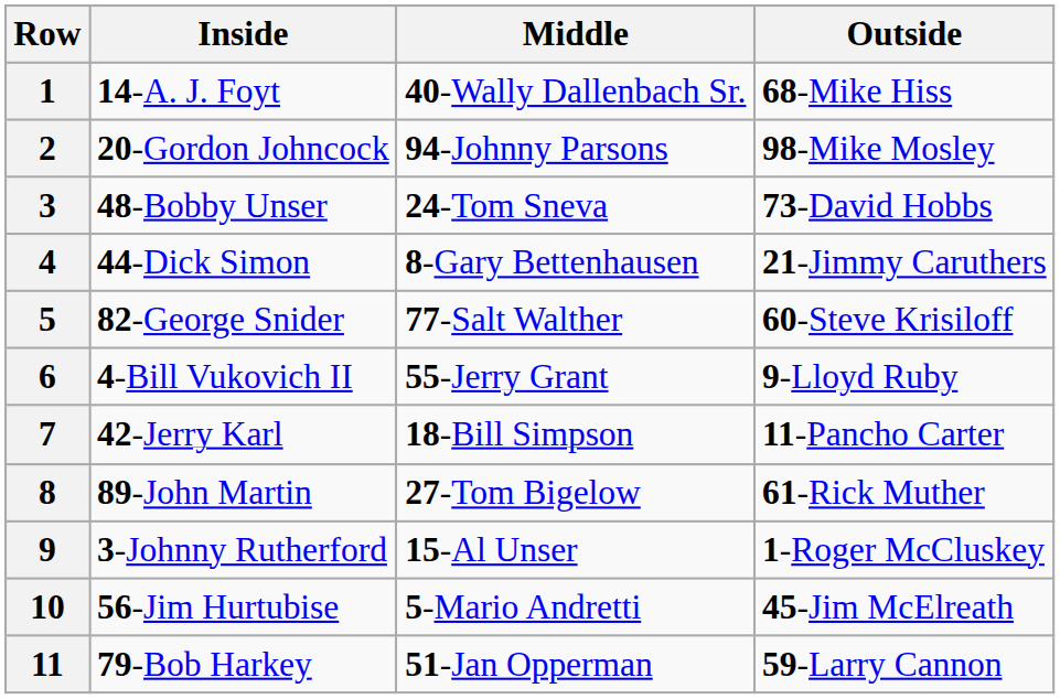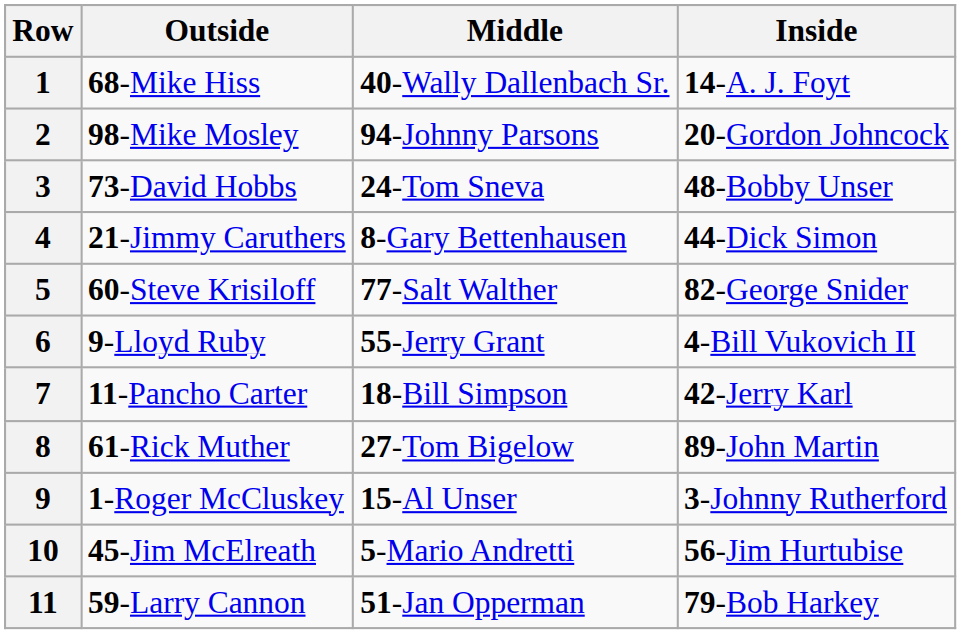columns swapped: Inside <-> Outside
